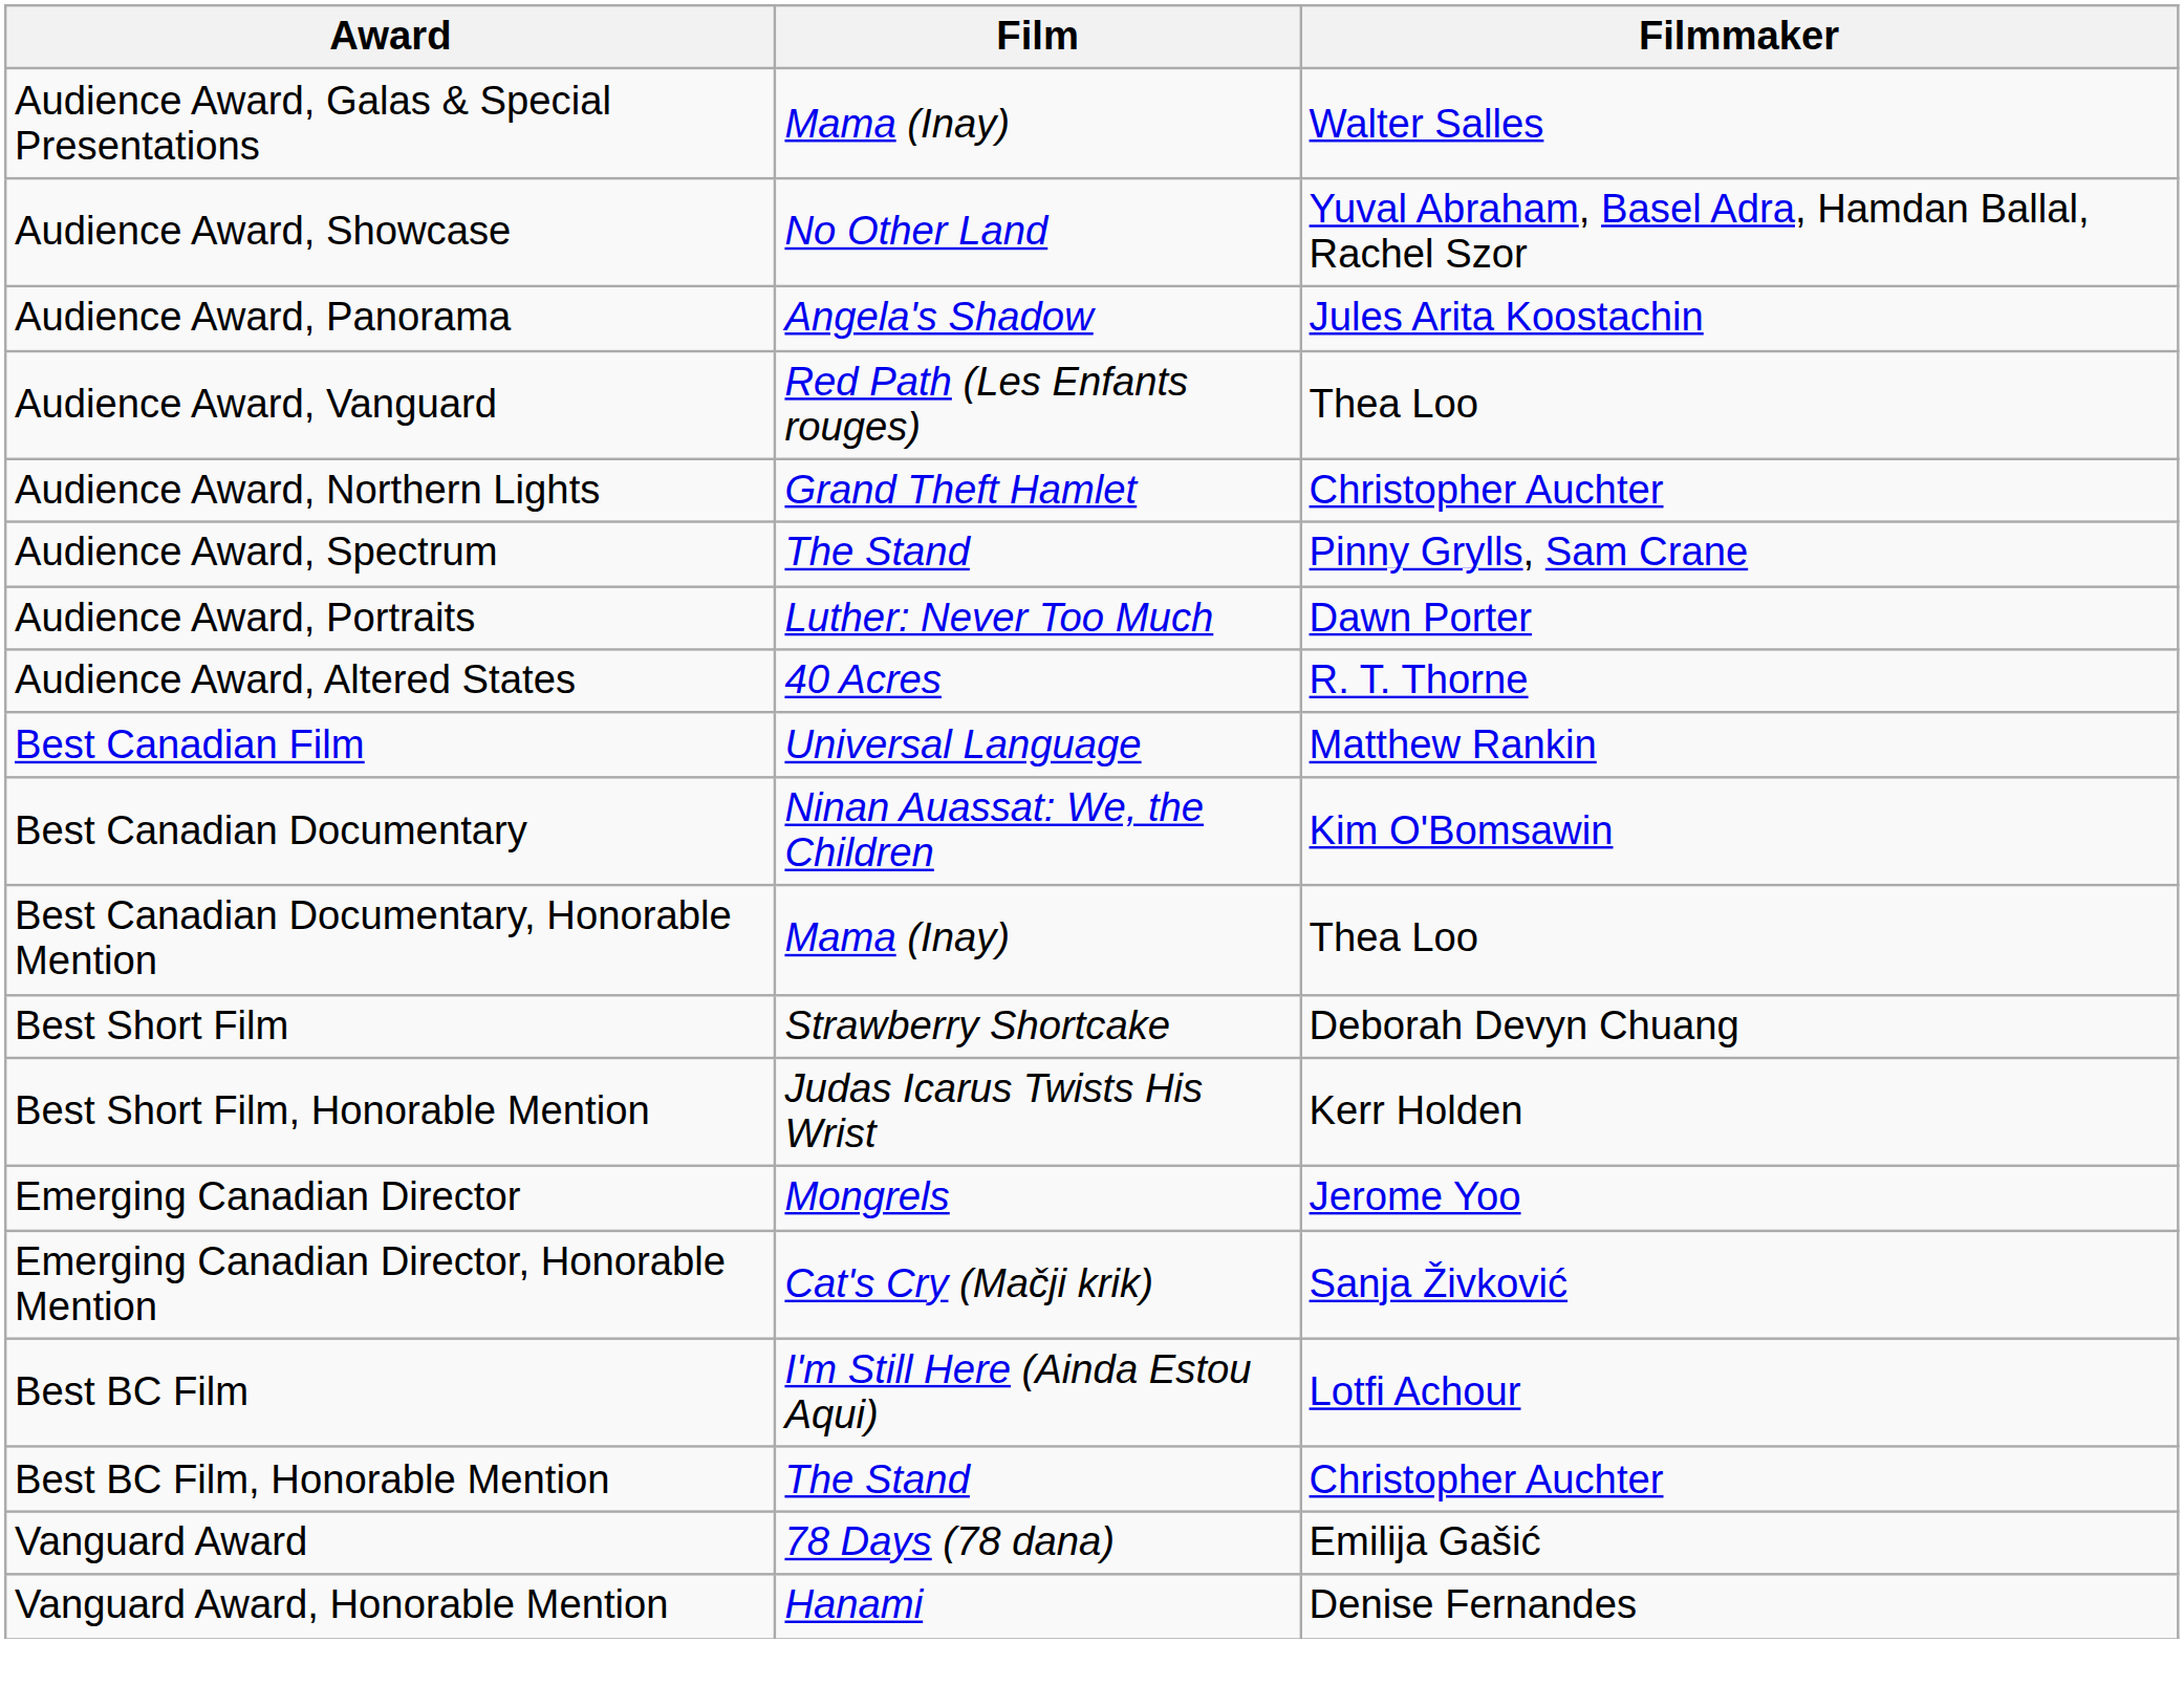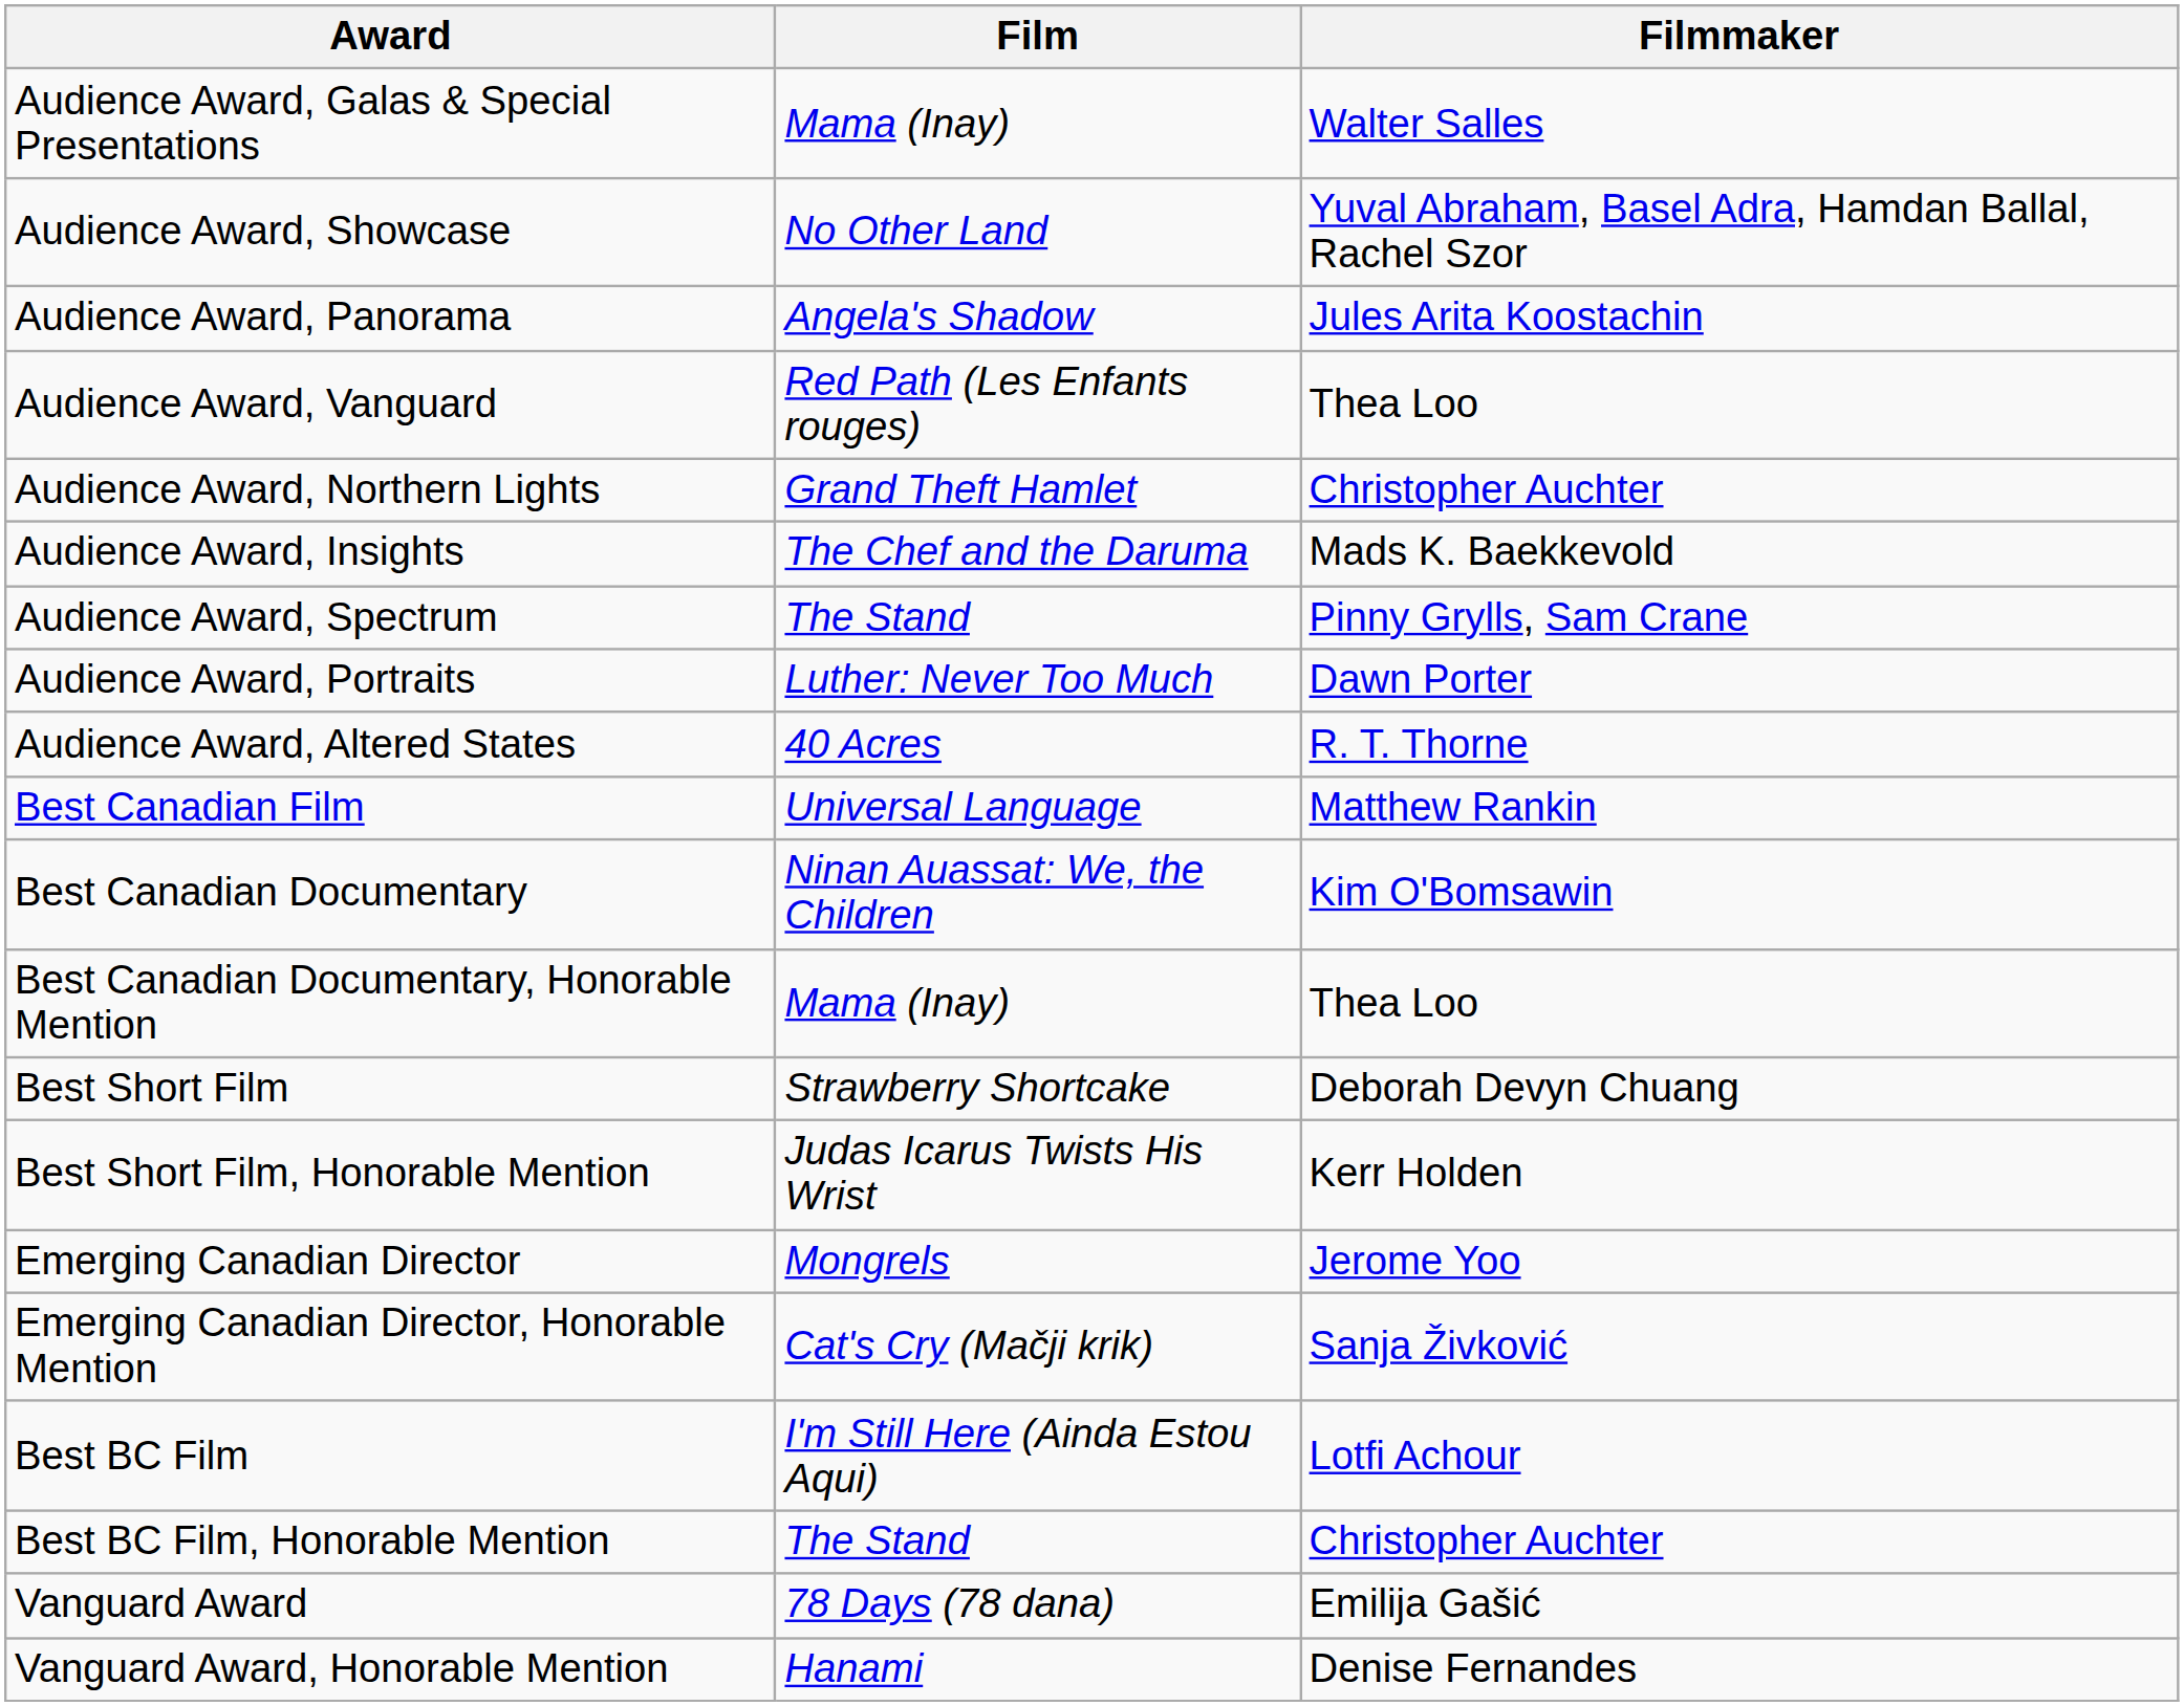+ row: Audience Award, Insights | The Chef and the Daruma | Mads K. Baekkevold
